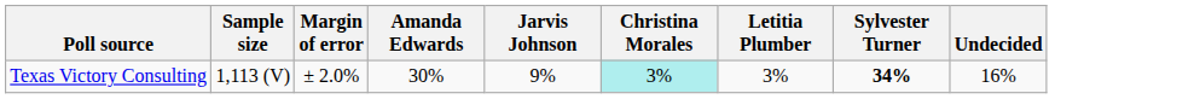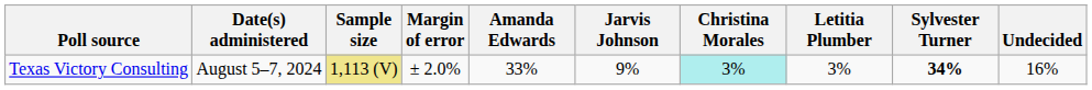+ column: Date(s) administered | August 5–7, 2024
Texas Victory Consulting | Sample size: no background -> khaki background
Texas Victory Consulting | Amanda Edwards: 30% -> 33%
